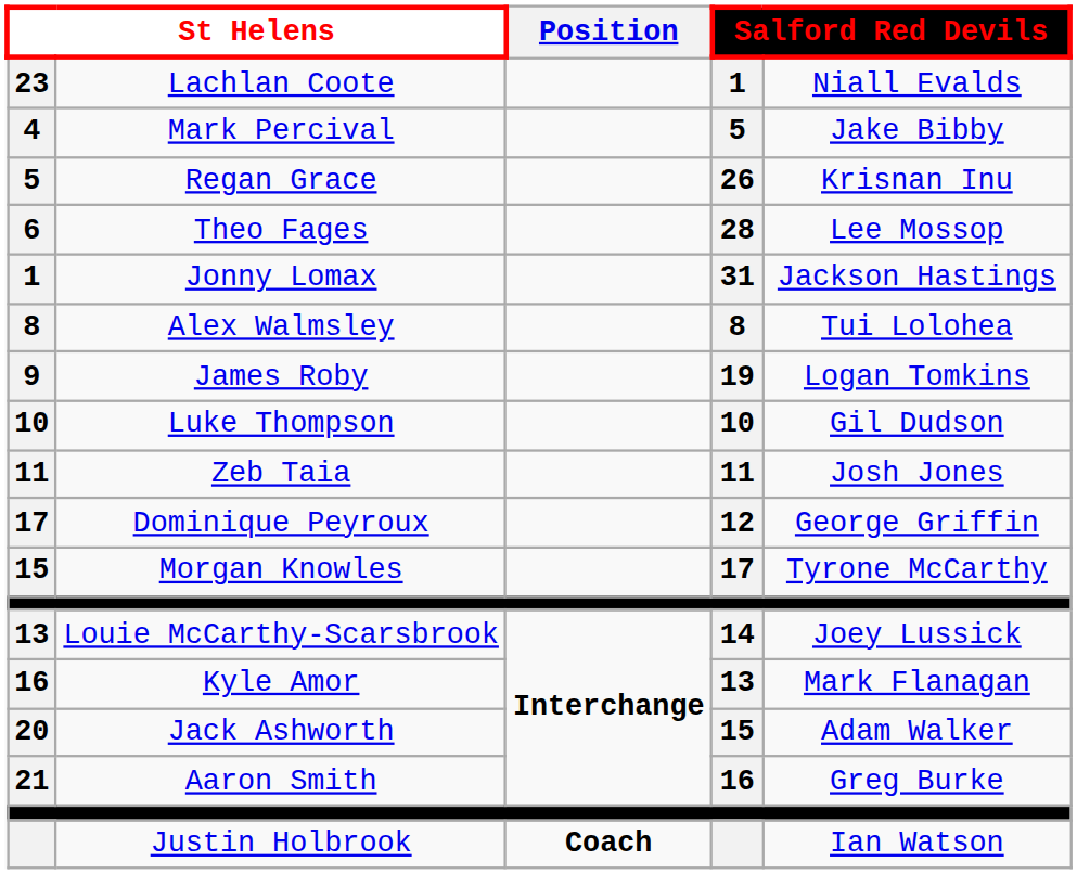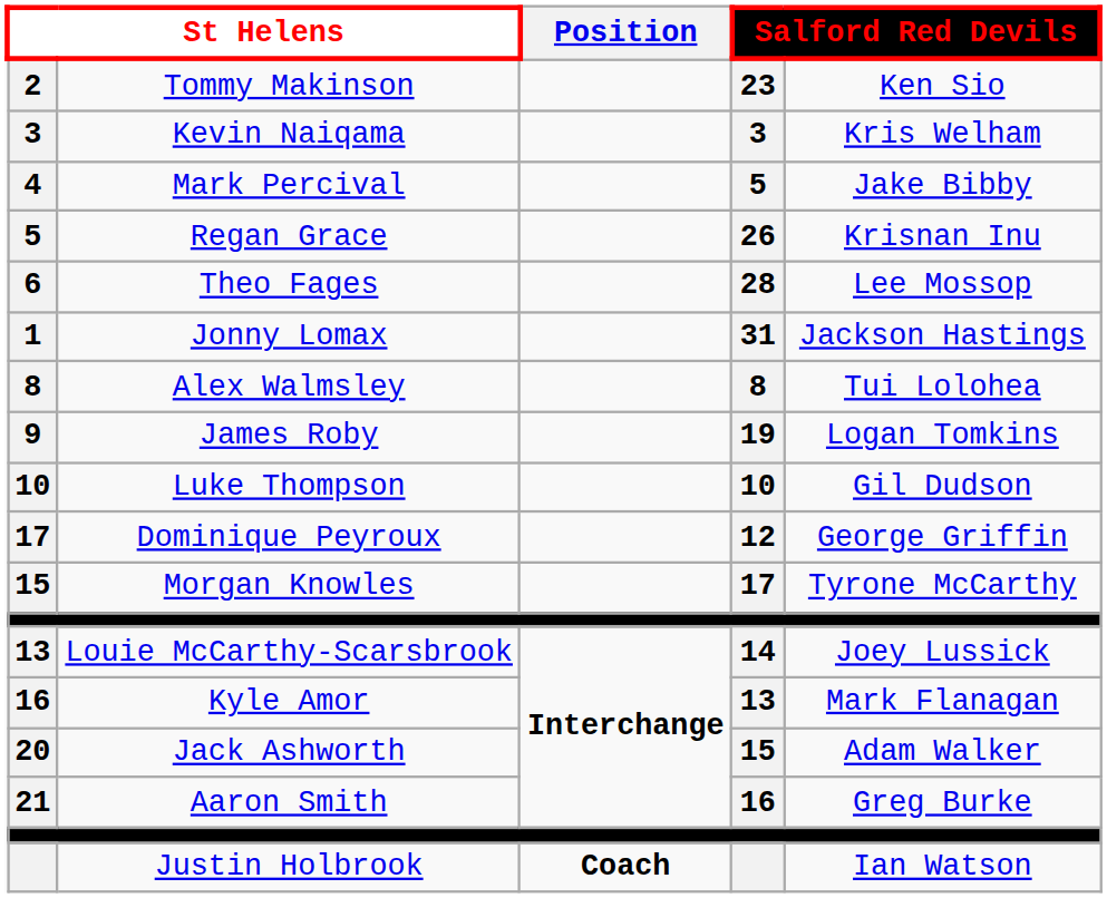- row: 23 | Lachlan Coote | 1 | Niall Evalds
+ row: 2 | Tommy Makinson | 23 | Ken Sio
+ row: 3 | Kevin Naiqama | 3 | Kris Welham
- row: 11 | Zeb Taia | 11 | Josh Jones
